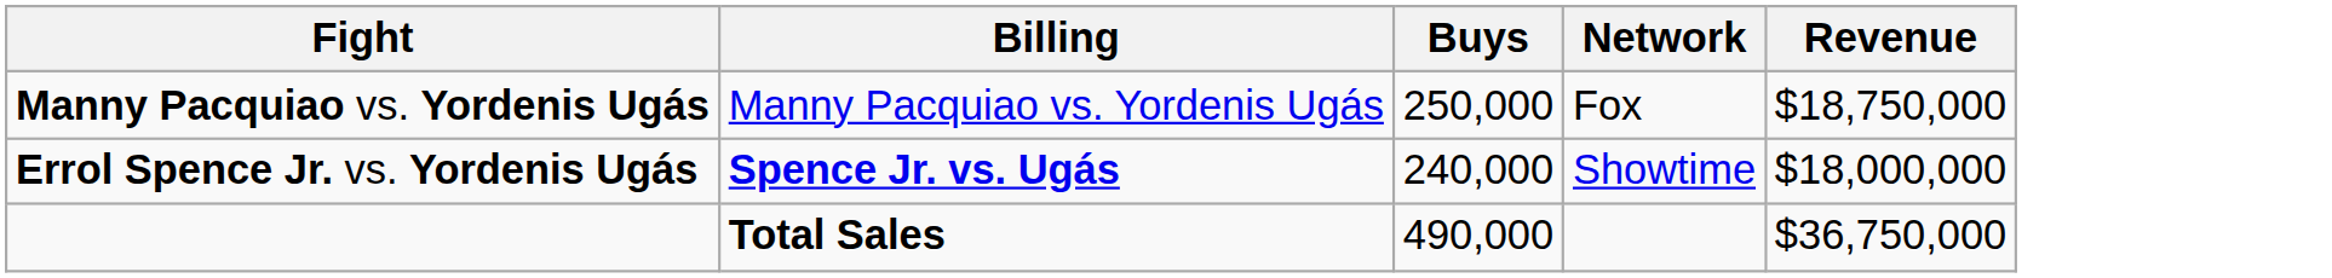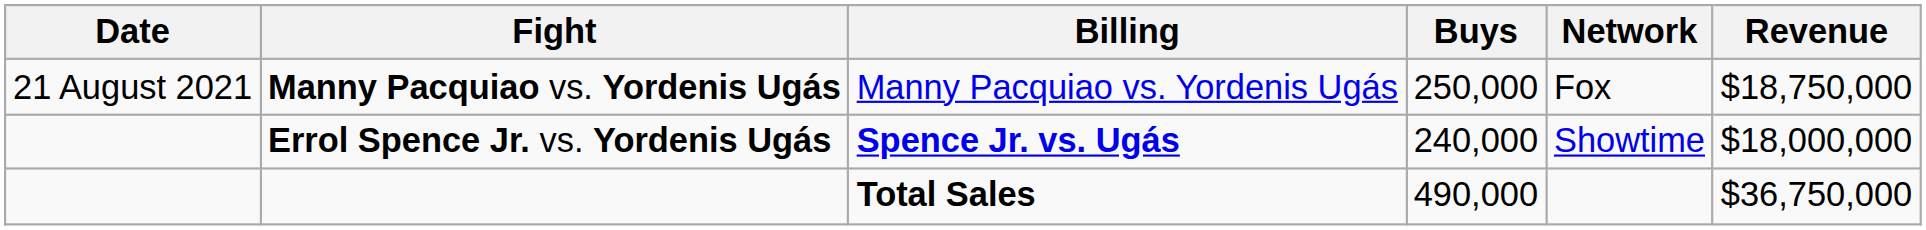+ column: Date | 21 August 2021
